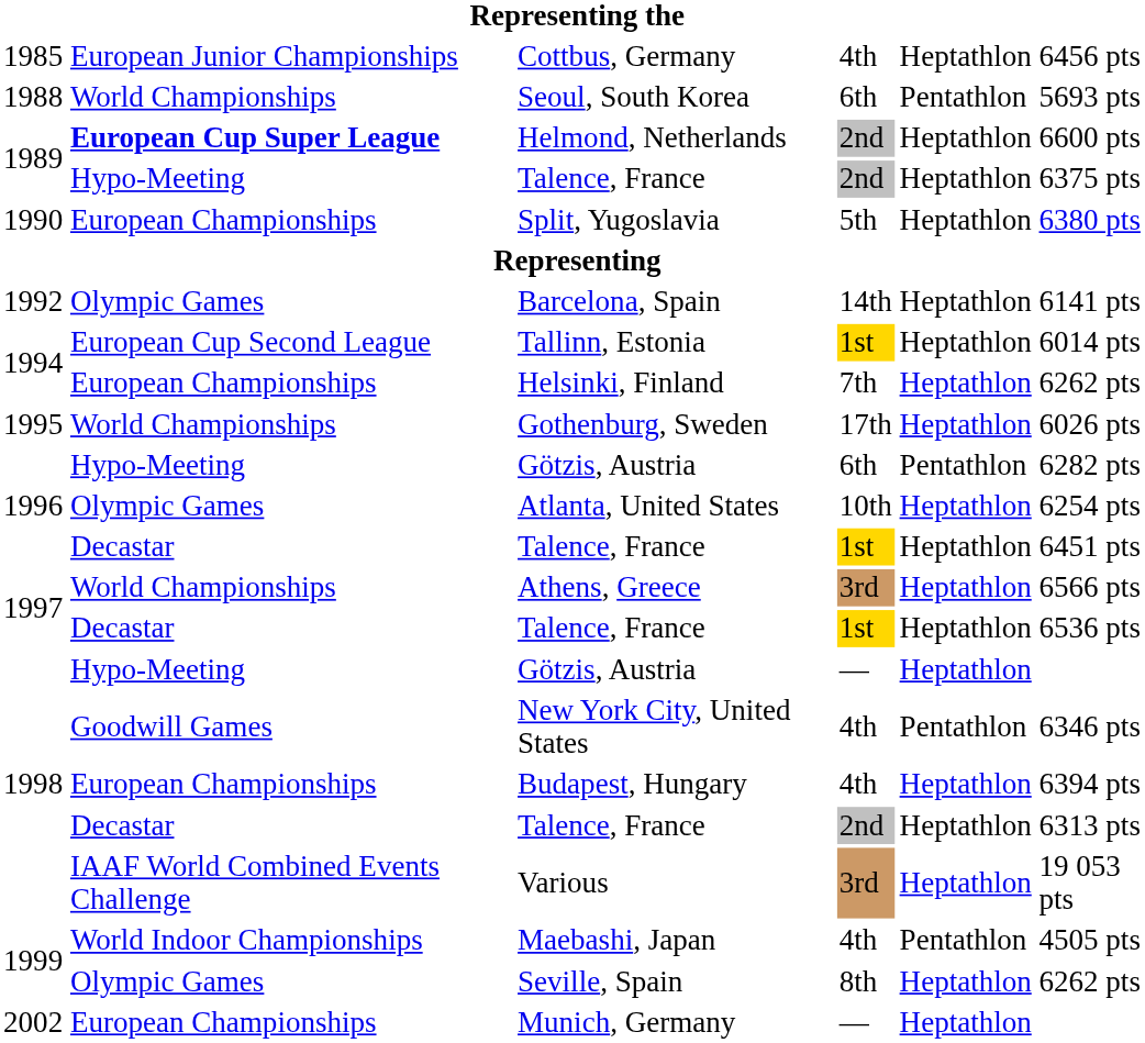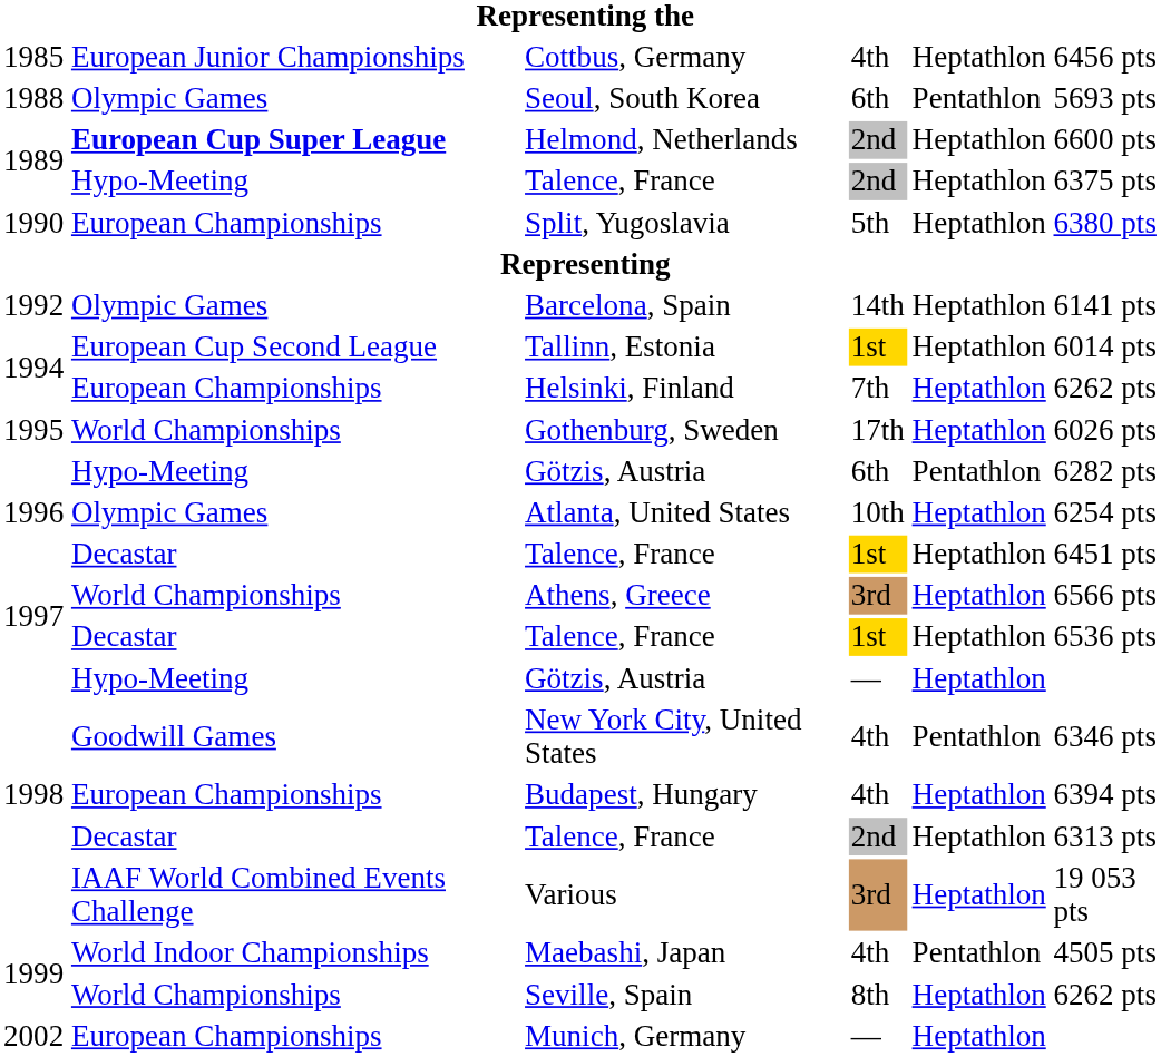Seoul, South Korea | column 2: World Championships -> Olympic Games
Seville, Spain | column 2: Olympic Games -> World Championships
